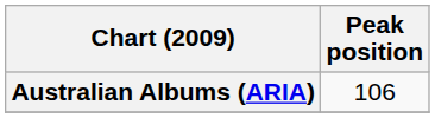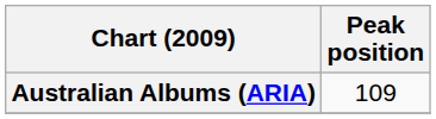Australian Albums (ARIA) | Peak position: 106 -> 109
